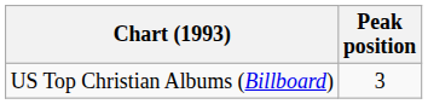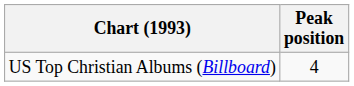US Top Christian Albums (Billboard) | Peak position: 3 -> 4
